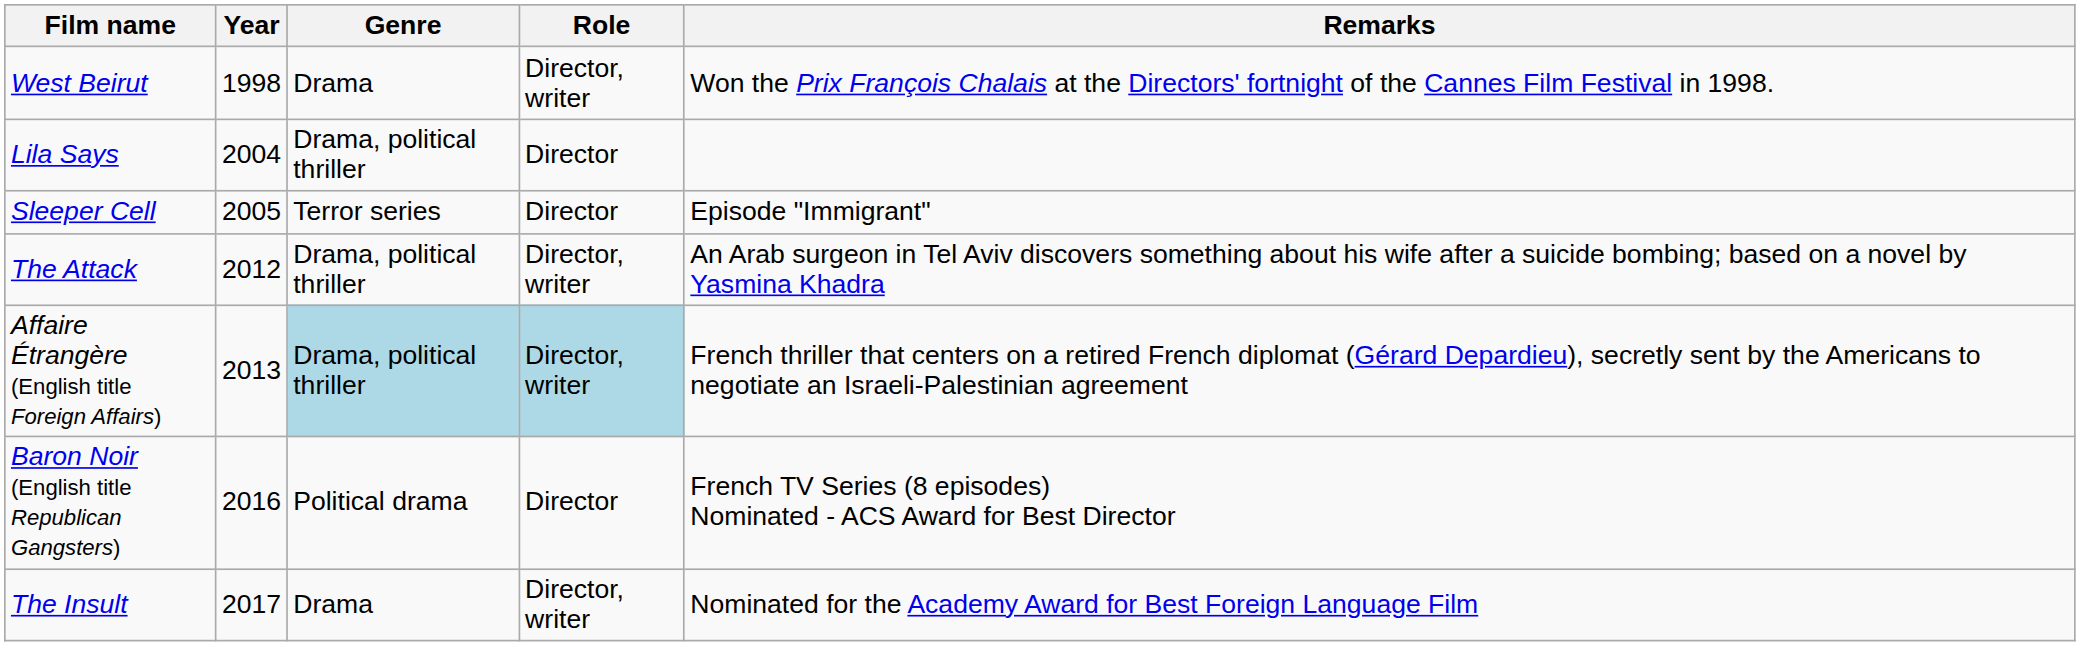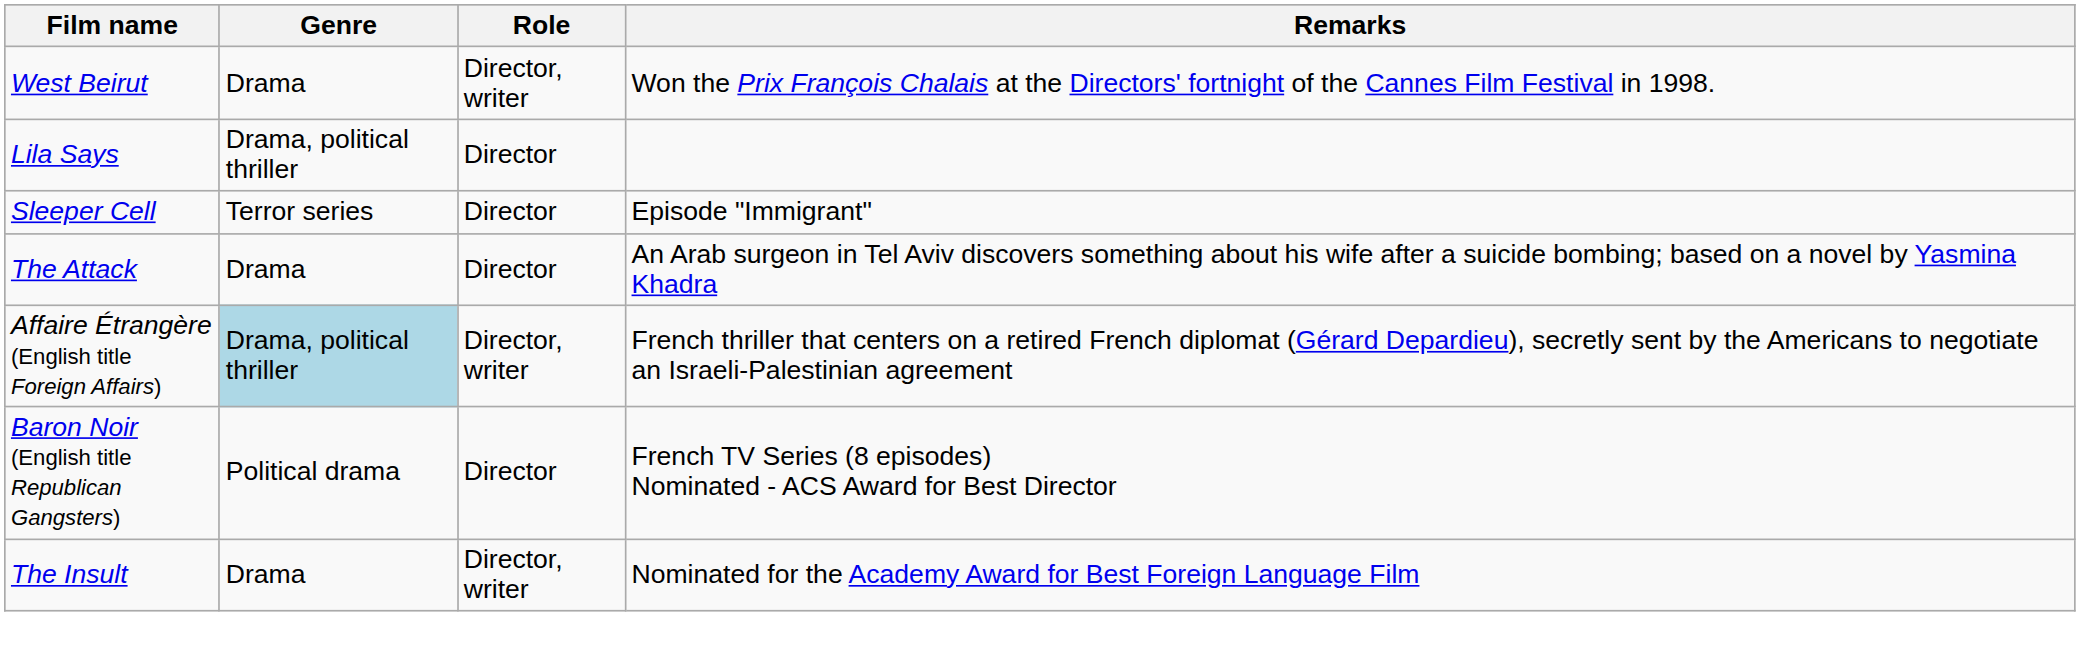- column: Year | 1998 | 2004 | 2005 | 2012 | 2013 | 2016 | 2017
The Attack | Genre: Drama, political thriller -> Drama
The Attack | Role: Director, writer -> Director
Affaire Étrangère (English title Foreign Affairs) | Role: lightblue background -> no background
